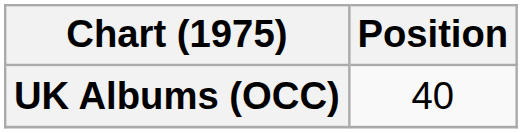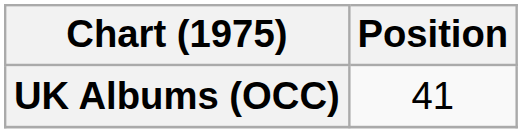UK Albums (OCC) | Position: 40 -> 41
